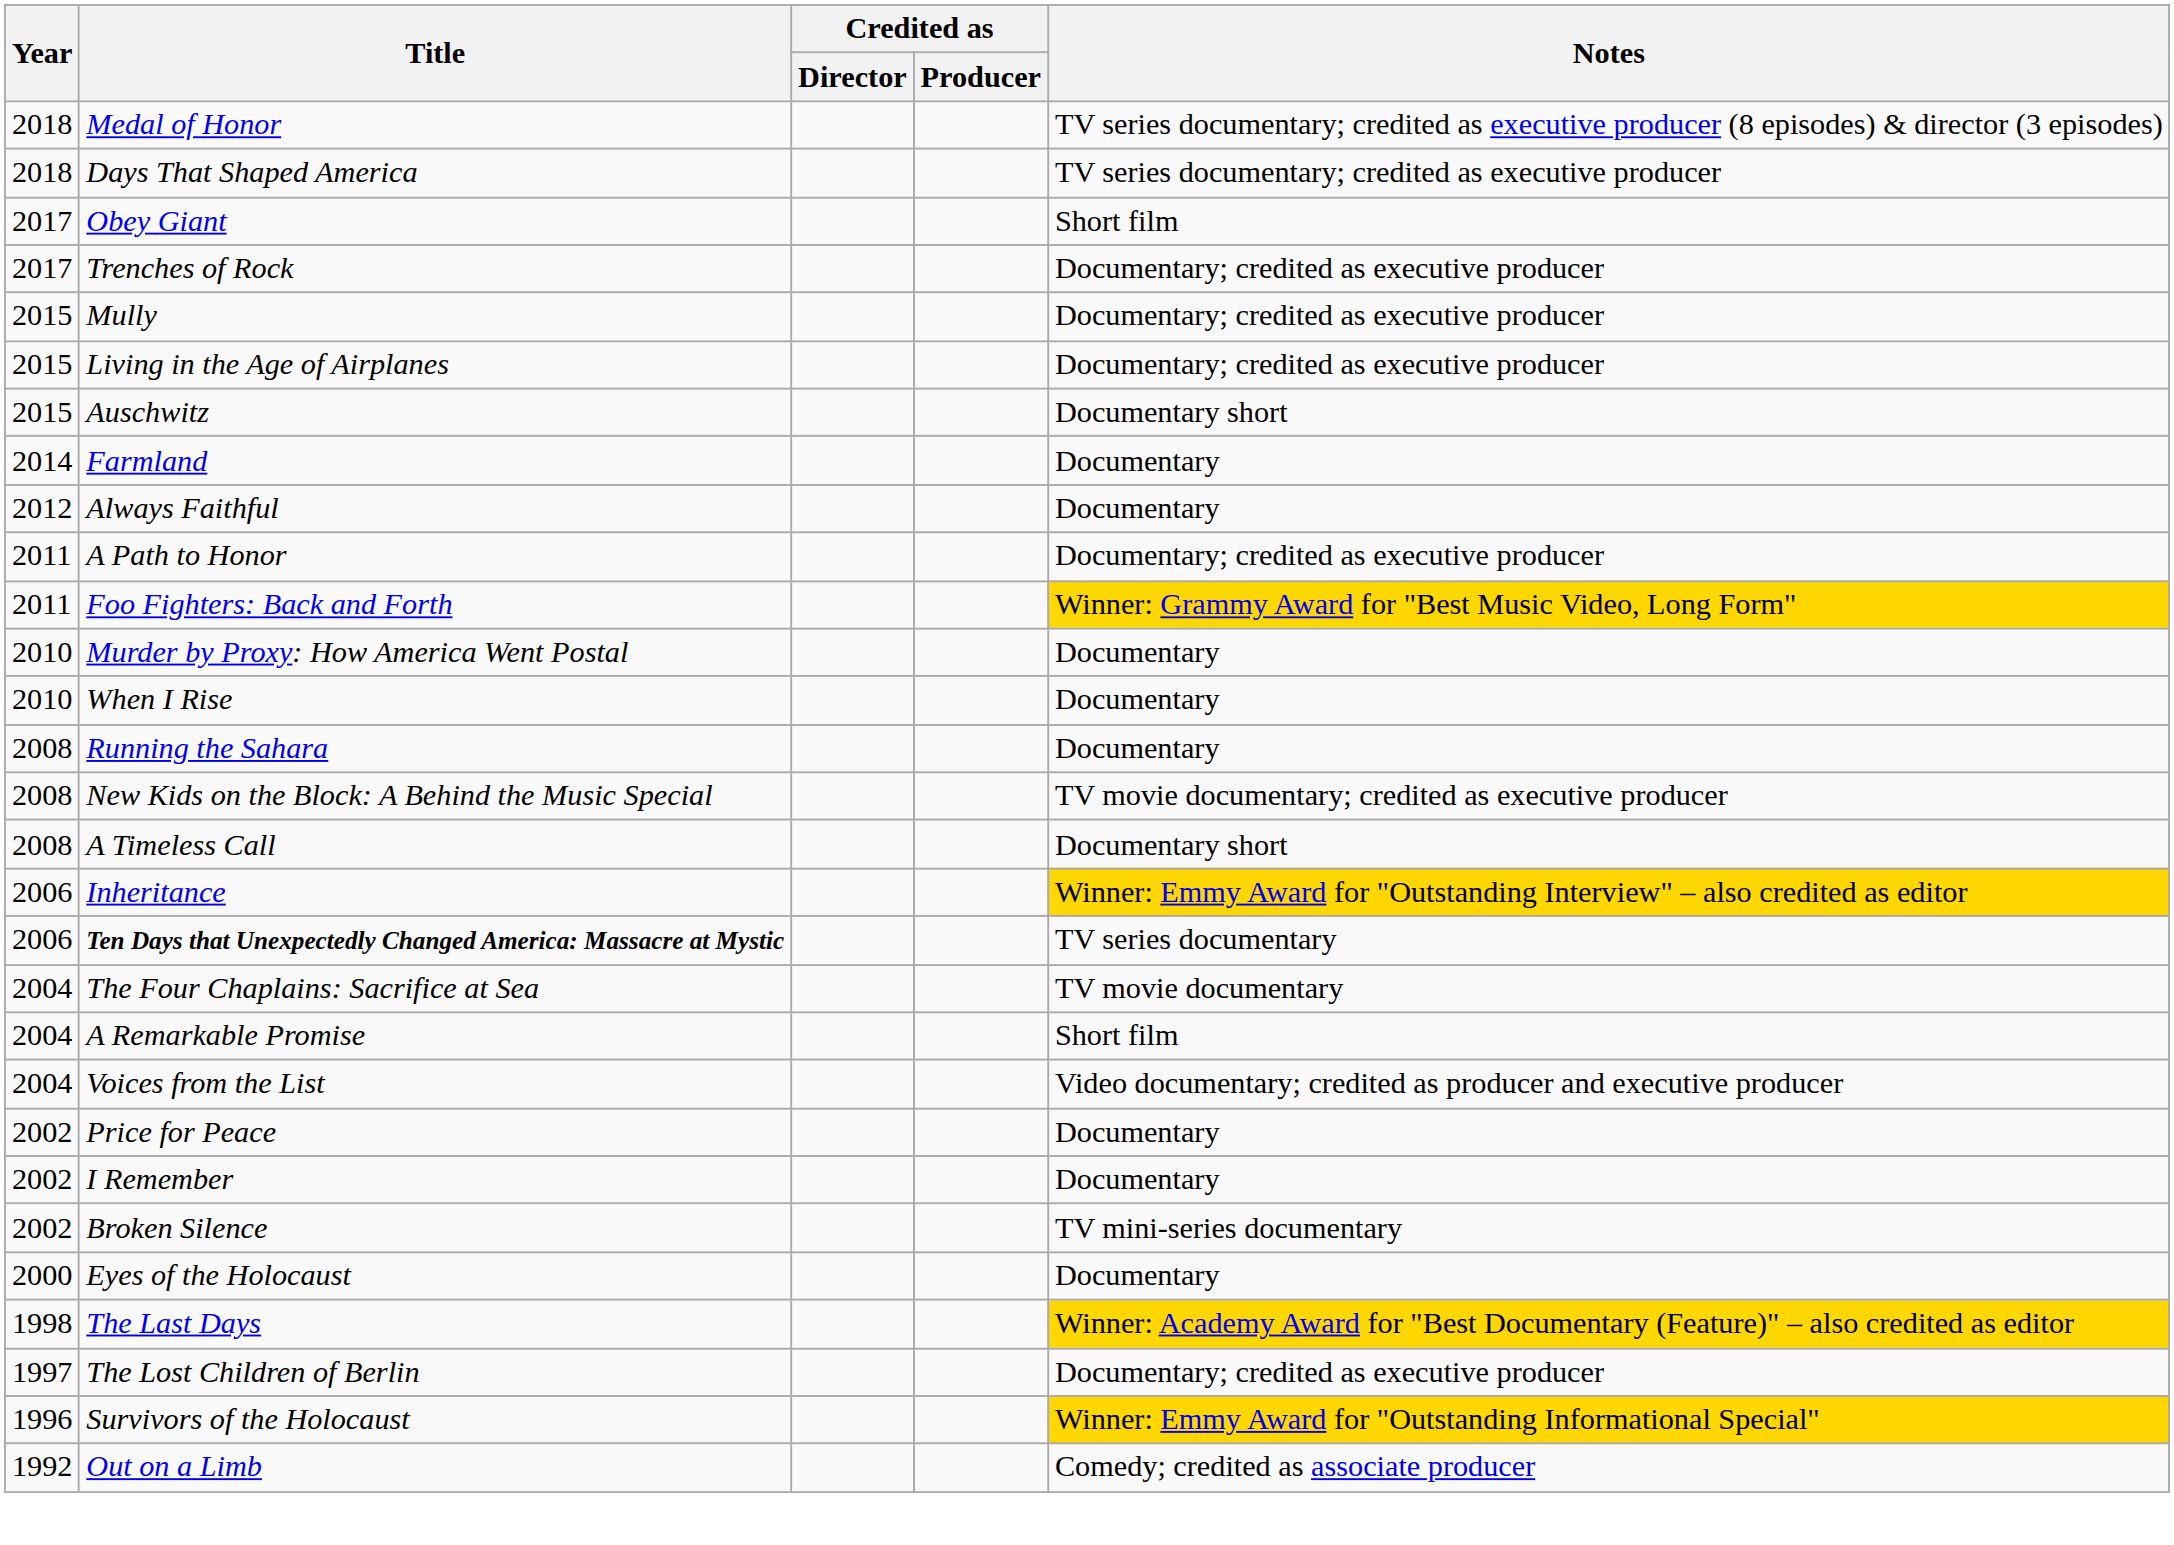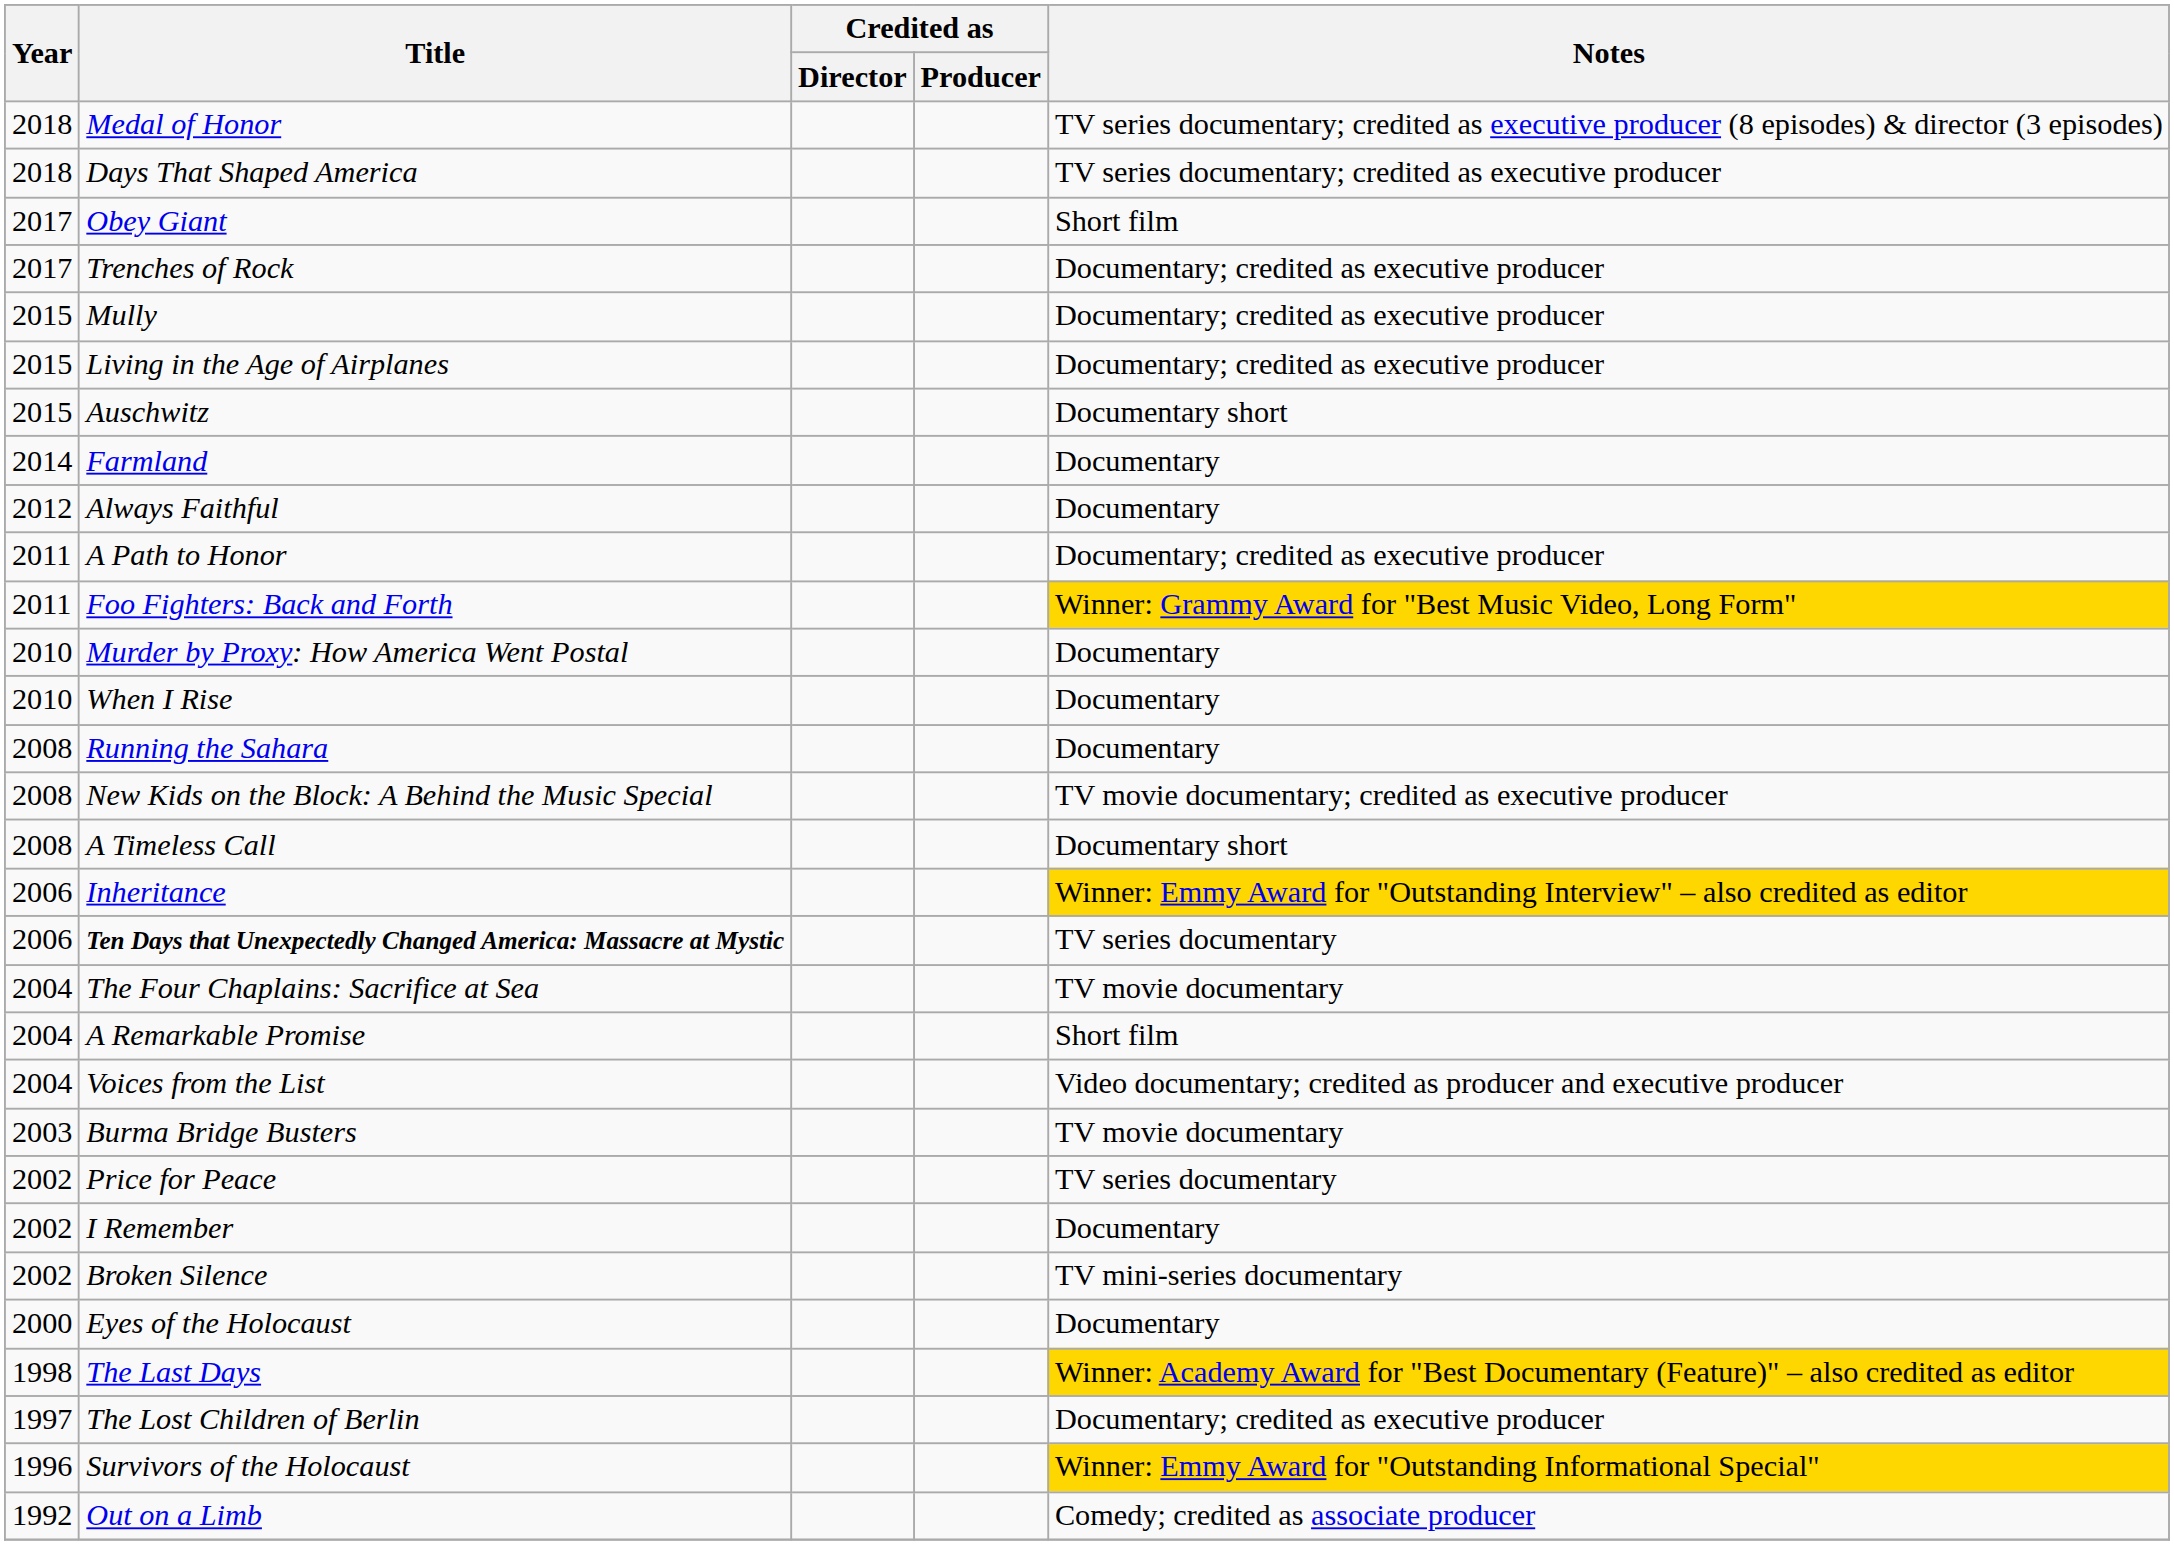+ row: 2003 | Burma Bridge Busters | TV movie documentary
Price for Peace | Notes: Documentary -> TV series documentary
